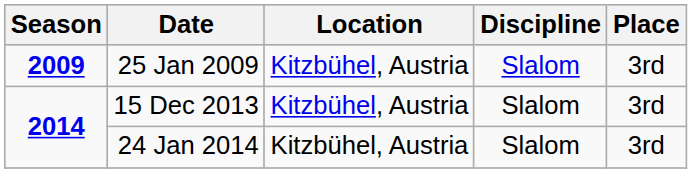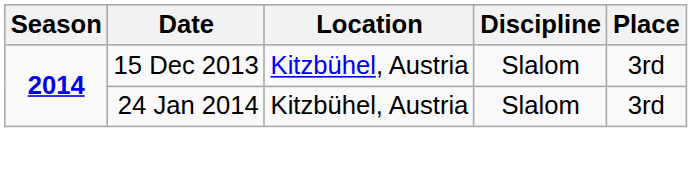- row: 2009 | 25 Jan 2009 | Kitzbühel, Austria | Slalom | 3rd
